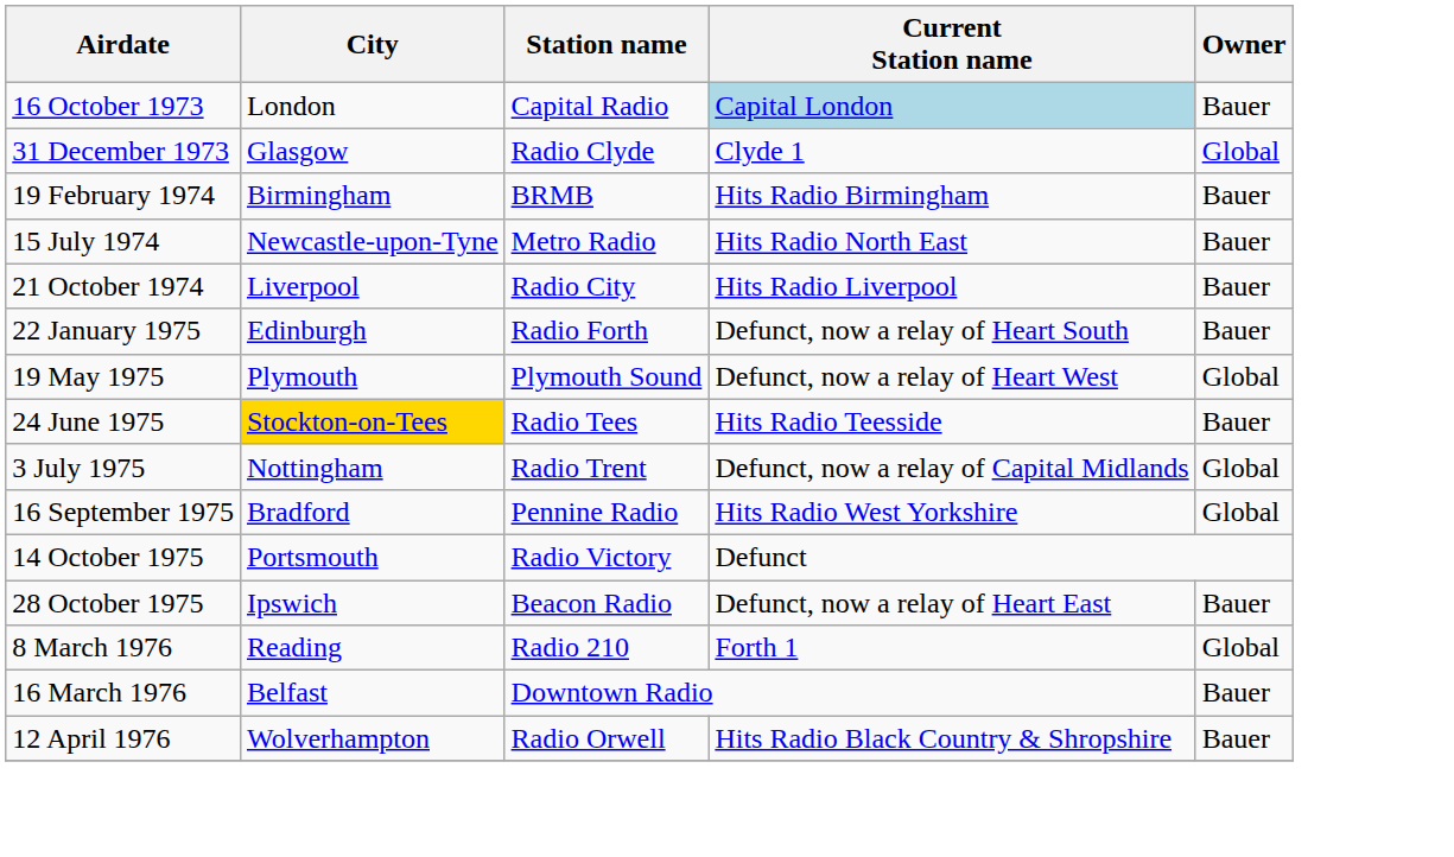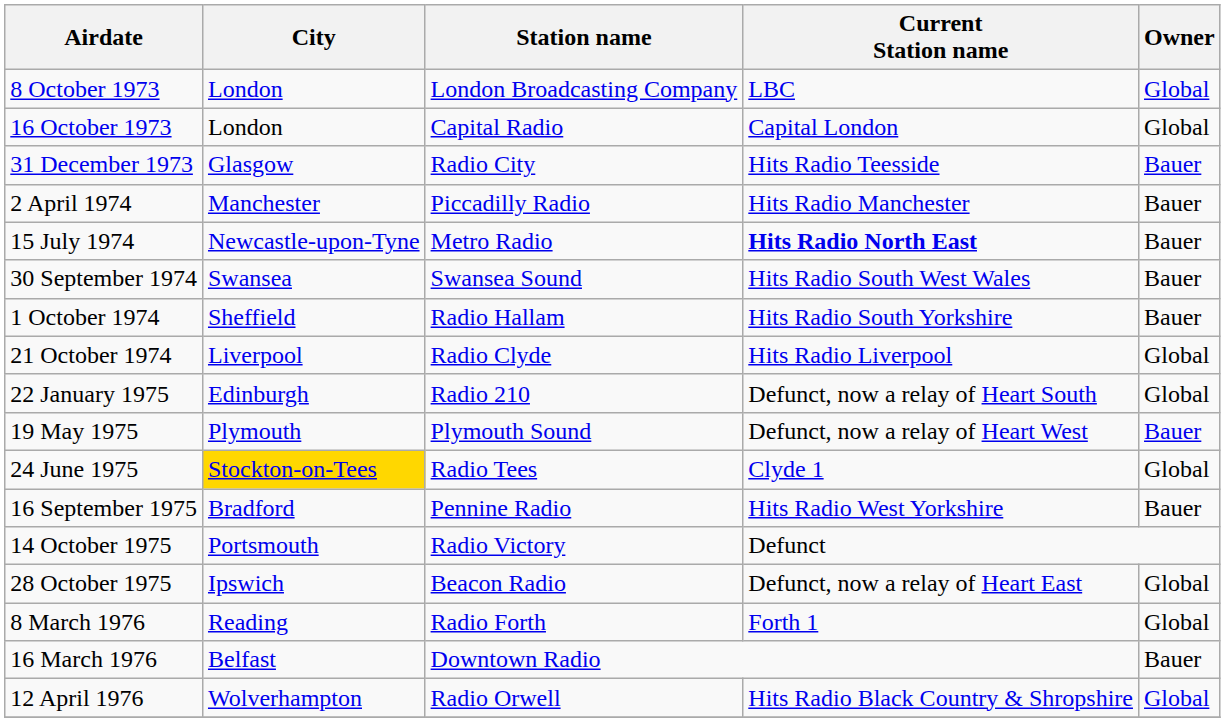+ row: 8 October 1973 | London | London Broadcasting Company | LBC | Global
16 October 1973 | Current Station name: lightblue background -> no background
16 October 1973 | Owner: Bauer -> Global
31 December 1973 | Station name: Radio Clyde -> Radio City
31 December 1973 | Current Station name: Clyde 1 -> Hits Radio Teesside
31 December 1973 | Owner: Global -> Bauer
- row: 19 February 1974 | Birmingham | BRMB | Hits Radio Birmingham | Bauer
+ row: 2 April 1974 | Manchester | Piccadilly Radio | Hits Radio Manchester | Bauer
15 July 1974 | Current Station name: normal -> bold
+ row: 30 September 1974 | Swansea | Swansea Sound | Hits Radio South West Wales | Bauer
+ row: 1 October 1974 | Sheffield | Radio Hallam | Hits Radio South Yorkshire | Bauer
21 October 1974 | Station name: Radio City -> Radio Clyde
21 October 1974 | Owner: Bauer -> Global
22 January 1975 | Station name: Radio Forth -> Radio 210
22 January 1975 | Owner: Bauer -> Global
19 May 1975 | Owner: Global -> Bauer
24 June 1975 | Current Station name: Hits Radio Teesside -> Clyde 1
24 June 1975 | Owner: Bauer -> Global
- row: 3 July 1975 | Nottingham | Radio Trent | Defunct, now a relay of Capital Midlands | Global
16 September 1975 | Owner: Global -> Bauer
28 October 1975 | Owner: Bauer -> Global
8 March 1976 | Station name: Radio 210 -> Radio Forth
12 April 1976 | Owner: Bauer -> Global
